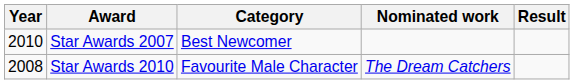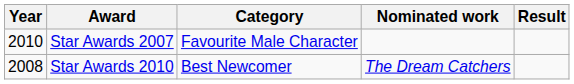Star Awards 2007 | Category: Best Newcomer -> Favourite Male Character
Star Awards 2010 | Category: Favourite Male Character -> Best Newcomer
